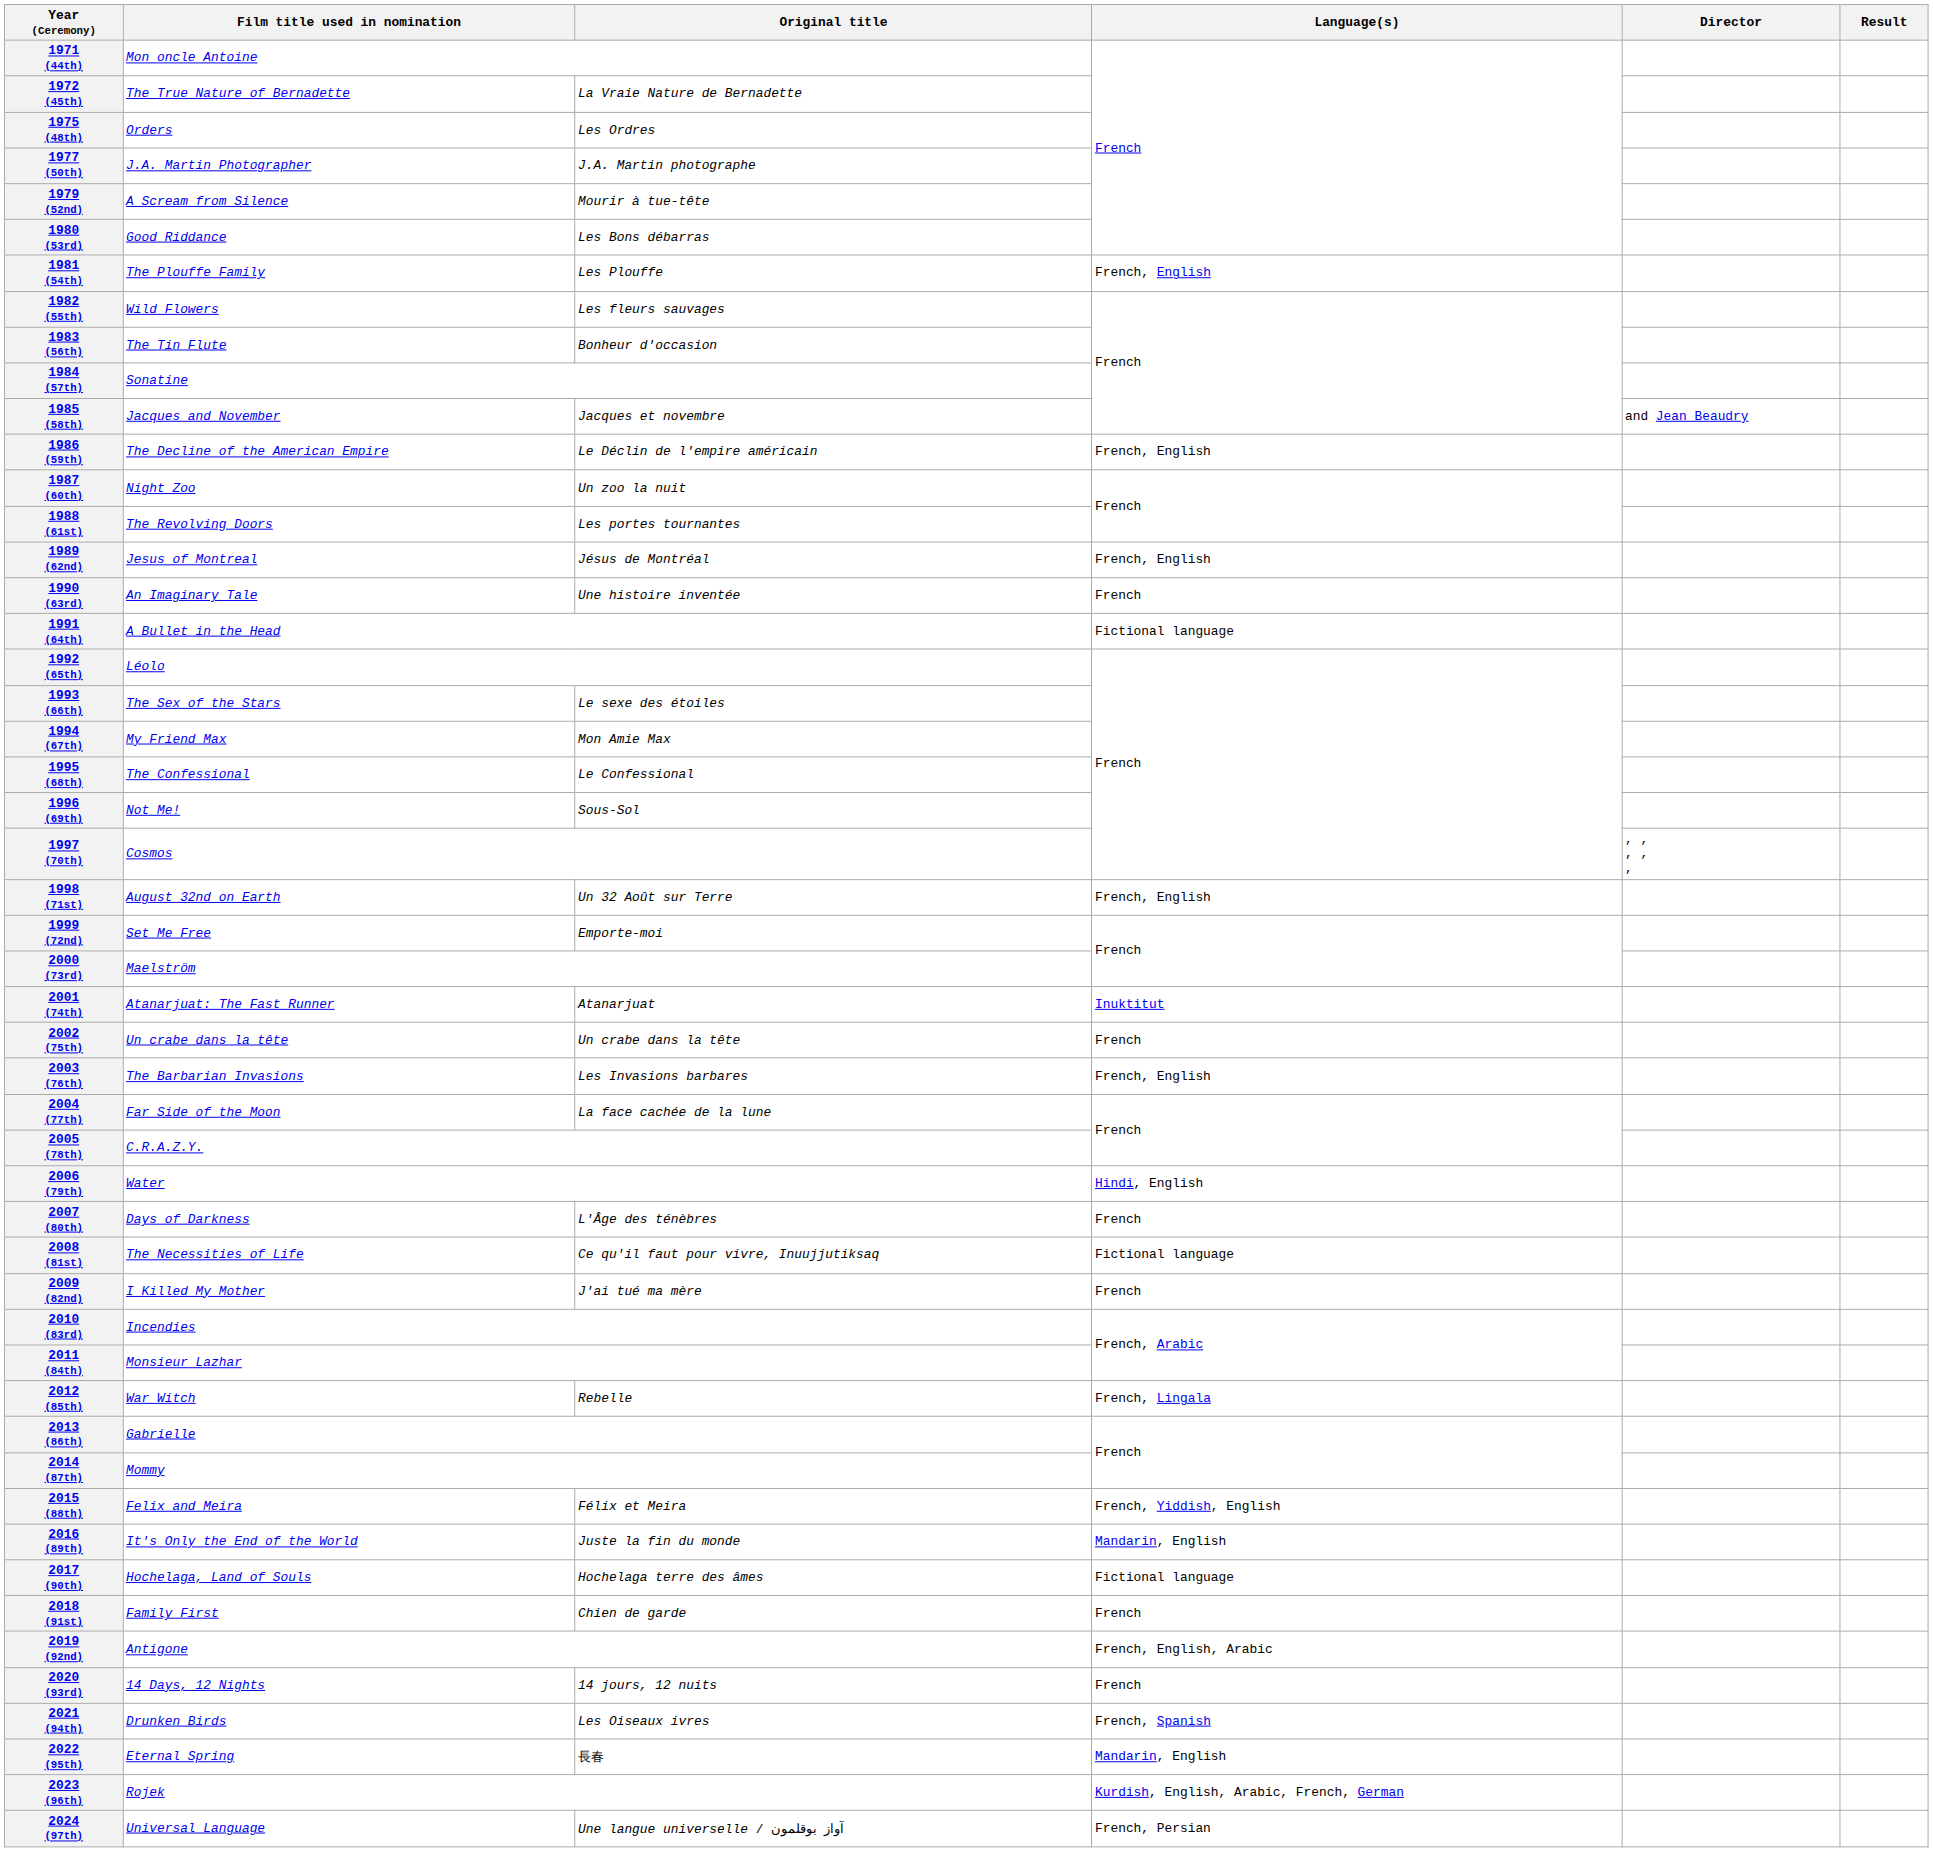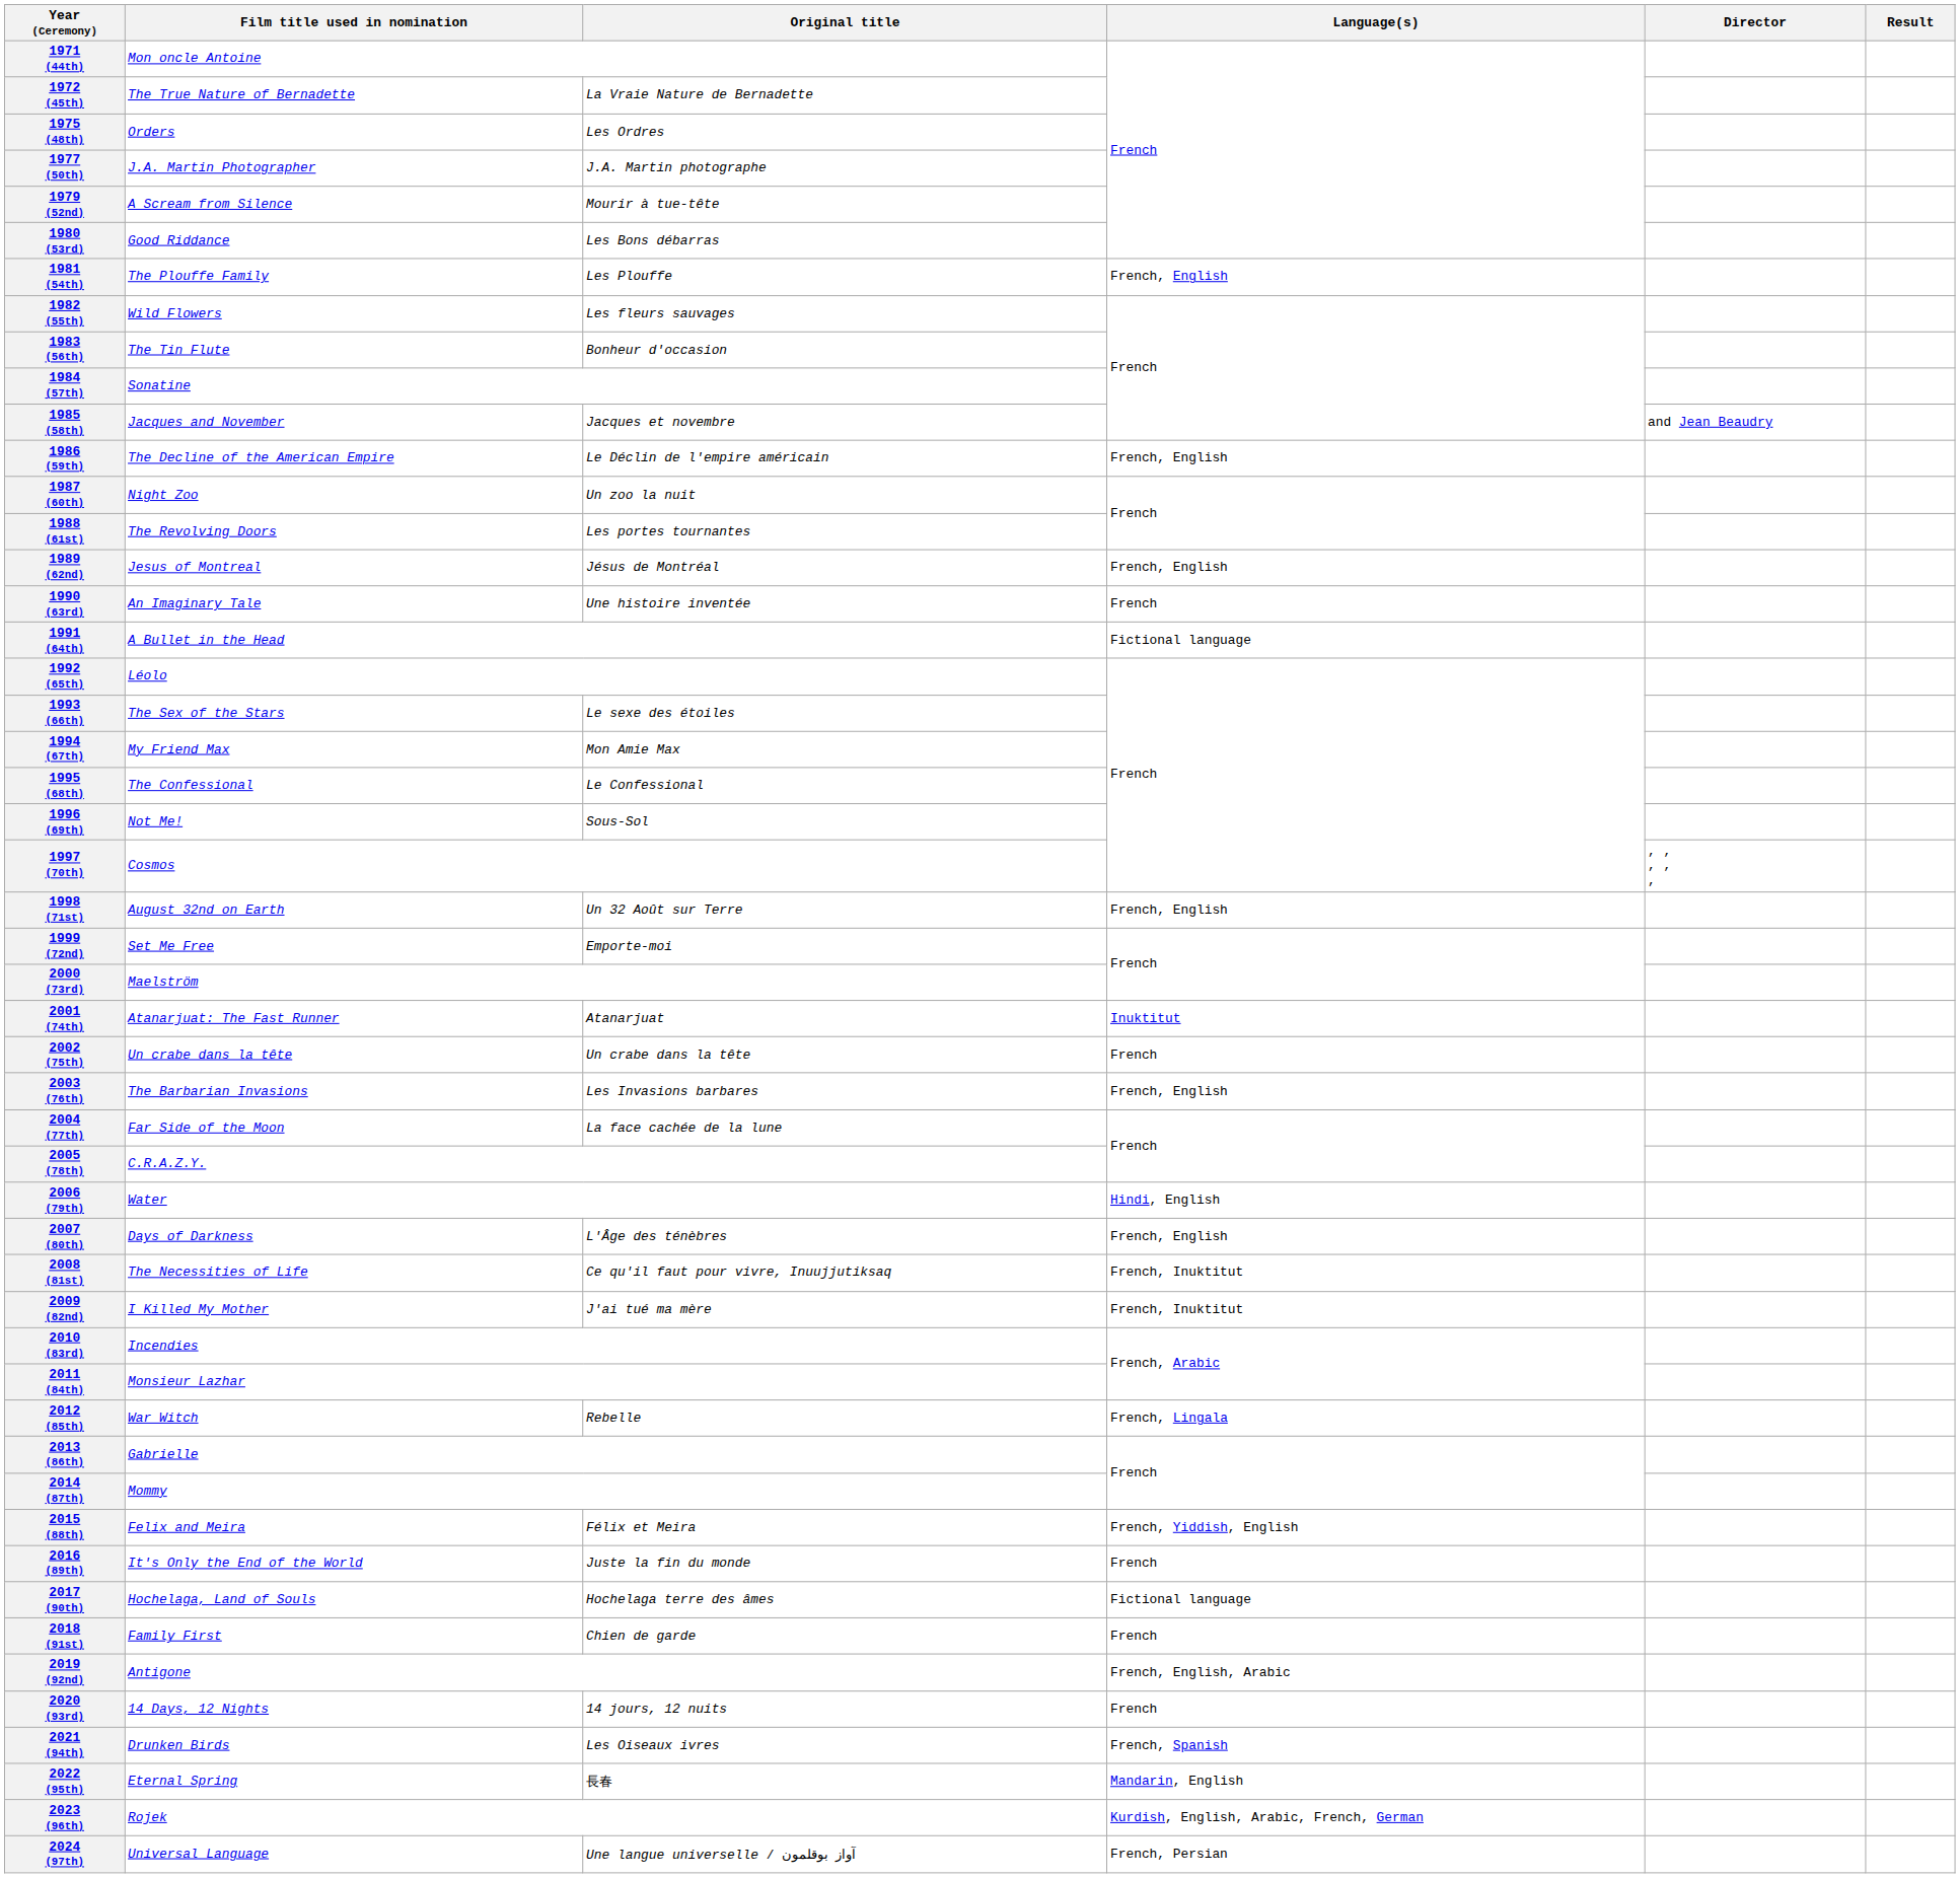2007 (80th) | Language(s): French -> French, English
2008 (81st) | Language(s): Fictional language -> French, Inuktitut
2009 (82nd) | Language(s): French -> French, Inuktitut
2016 (89th) | Language(s): Mandarin, English -> French
